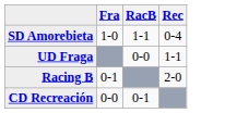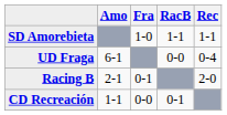+ column: Amo | 6-1 | 2-1 | 1-1
SD Amorebieta | Rec: 0-4 -> 1-1
UD Fraga | Rec: 1-1 -> 0-4
